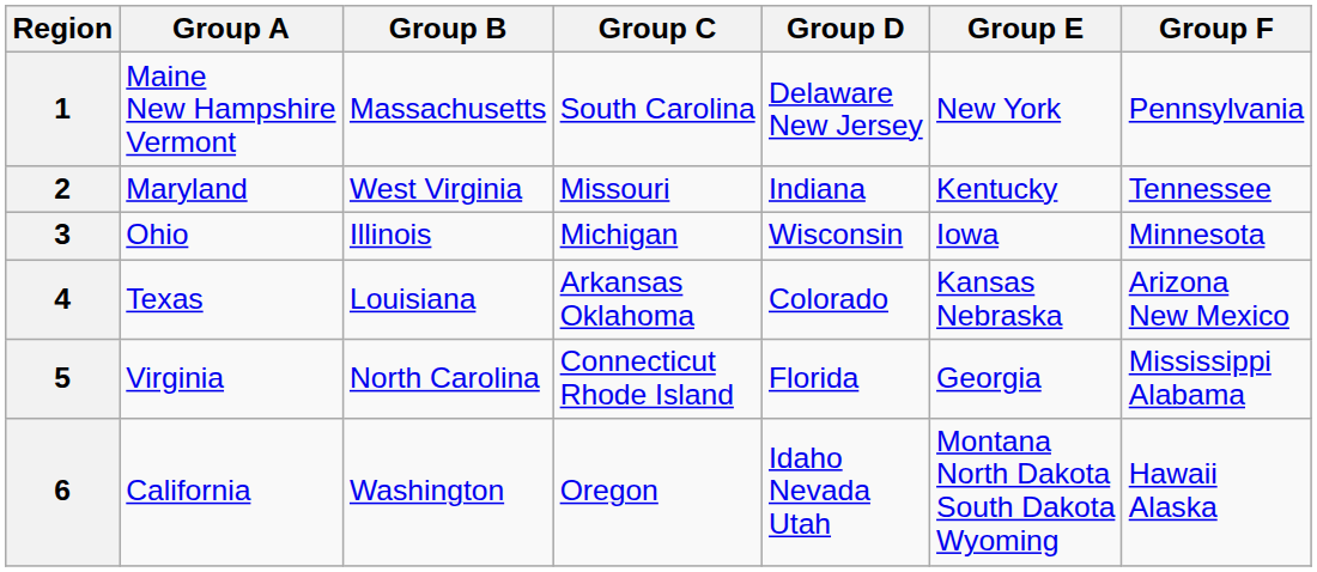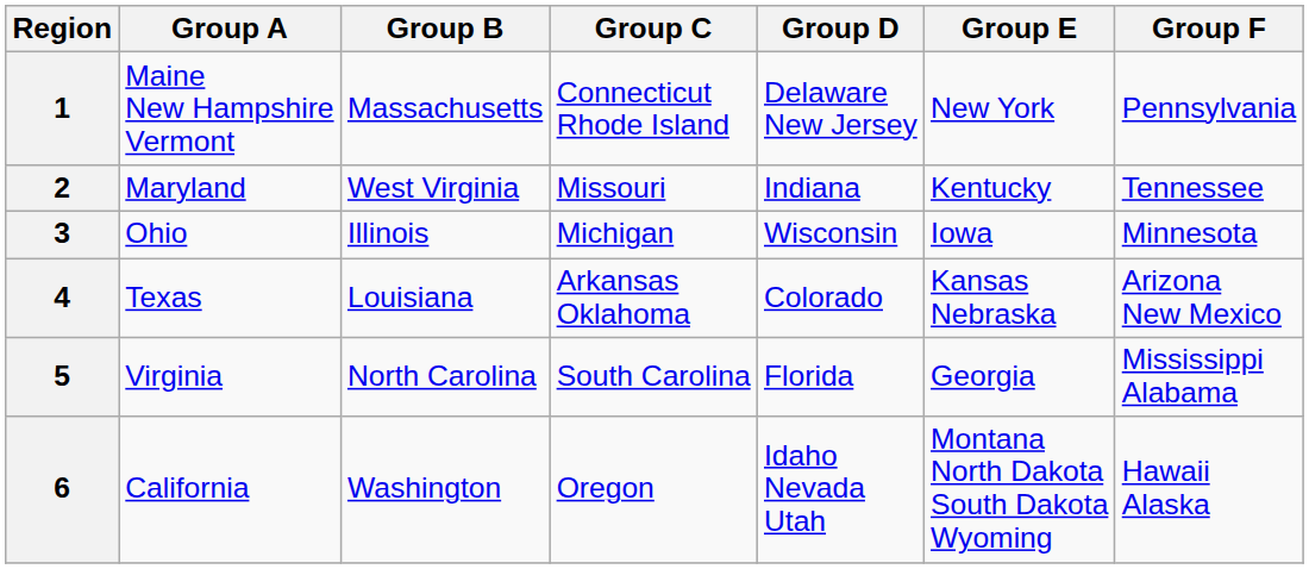1 | Group C: South Carolina -> Connecticut Rhode Island
5 | Group C: Connecticut Rhode Island -> South Carolina
